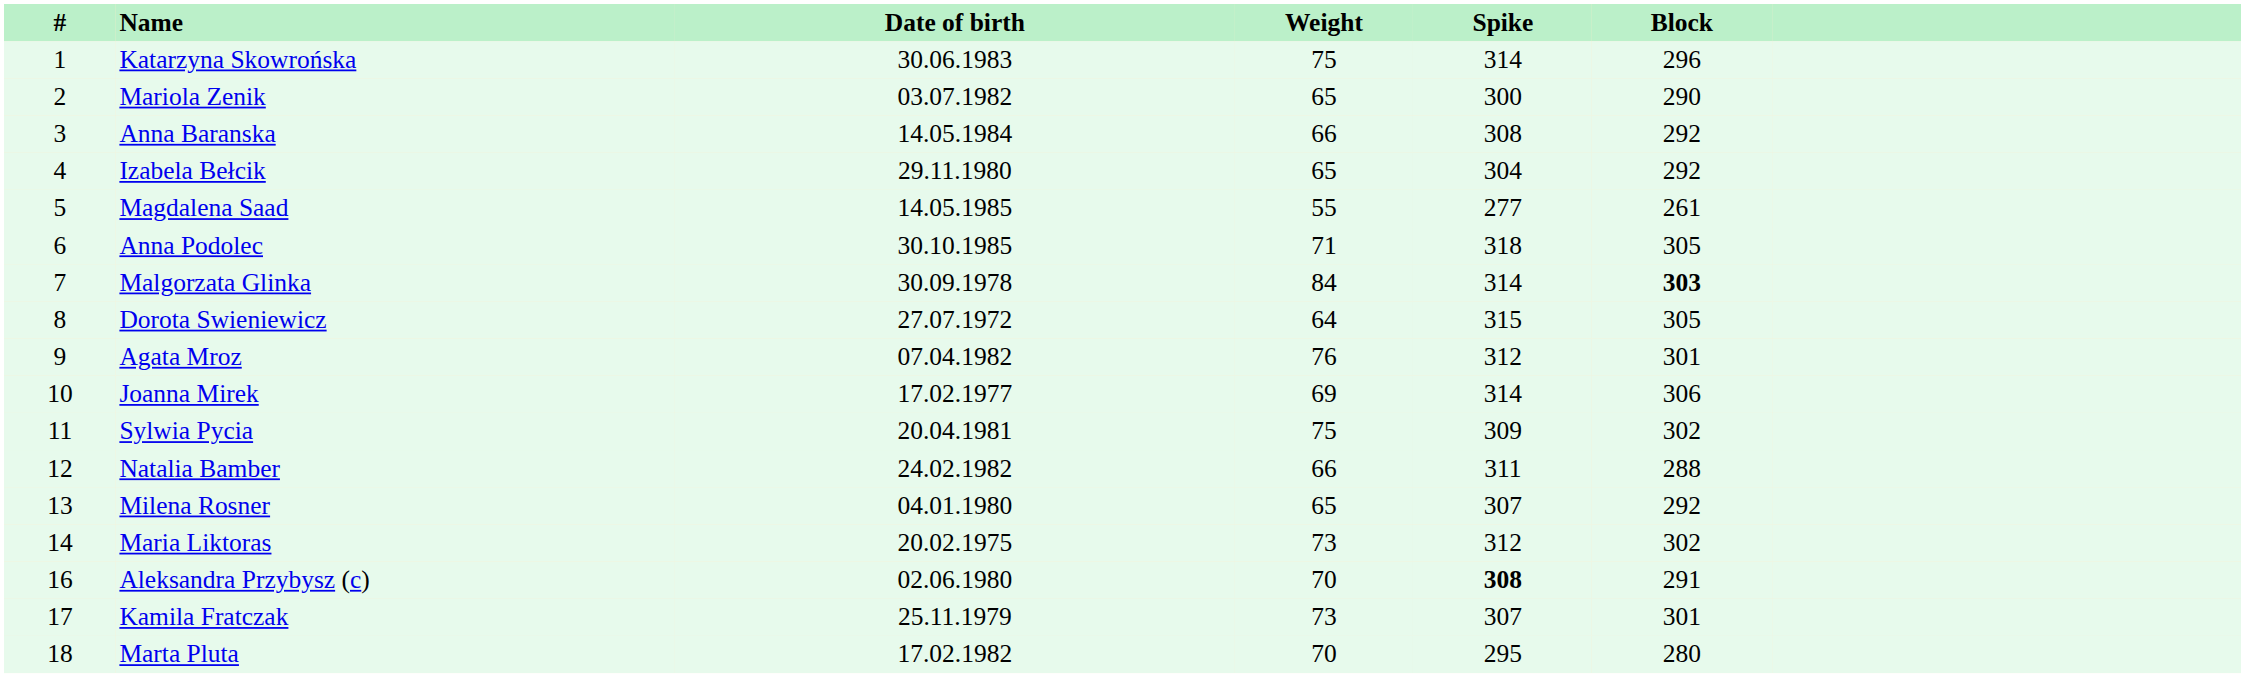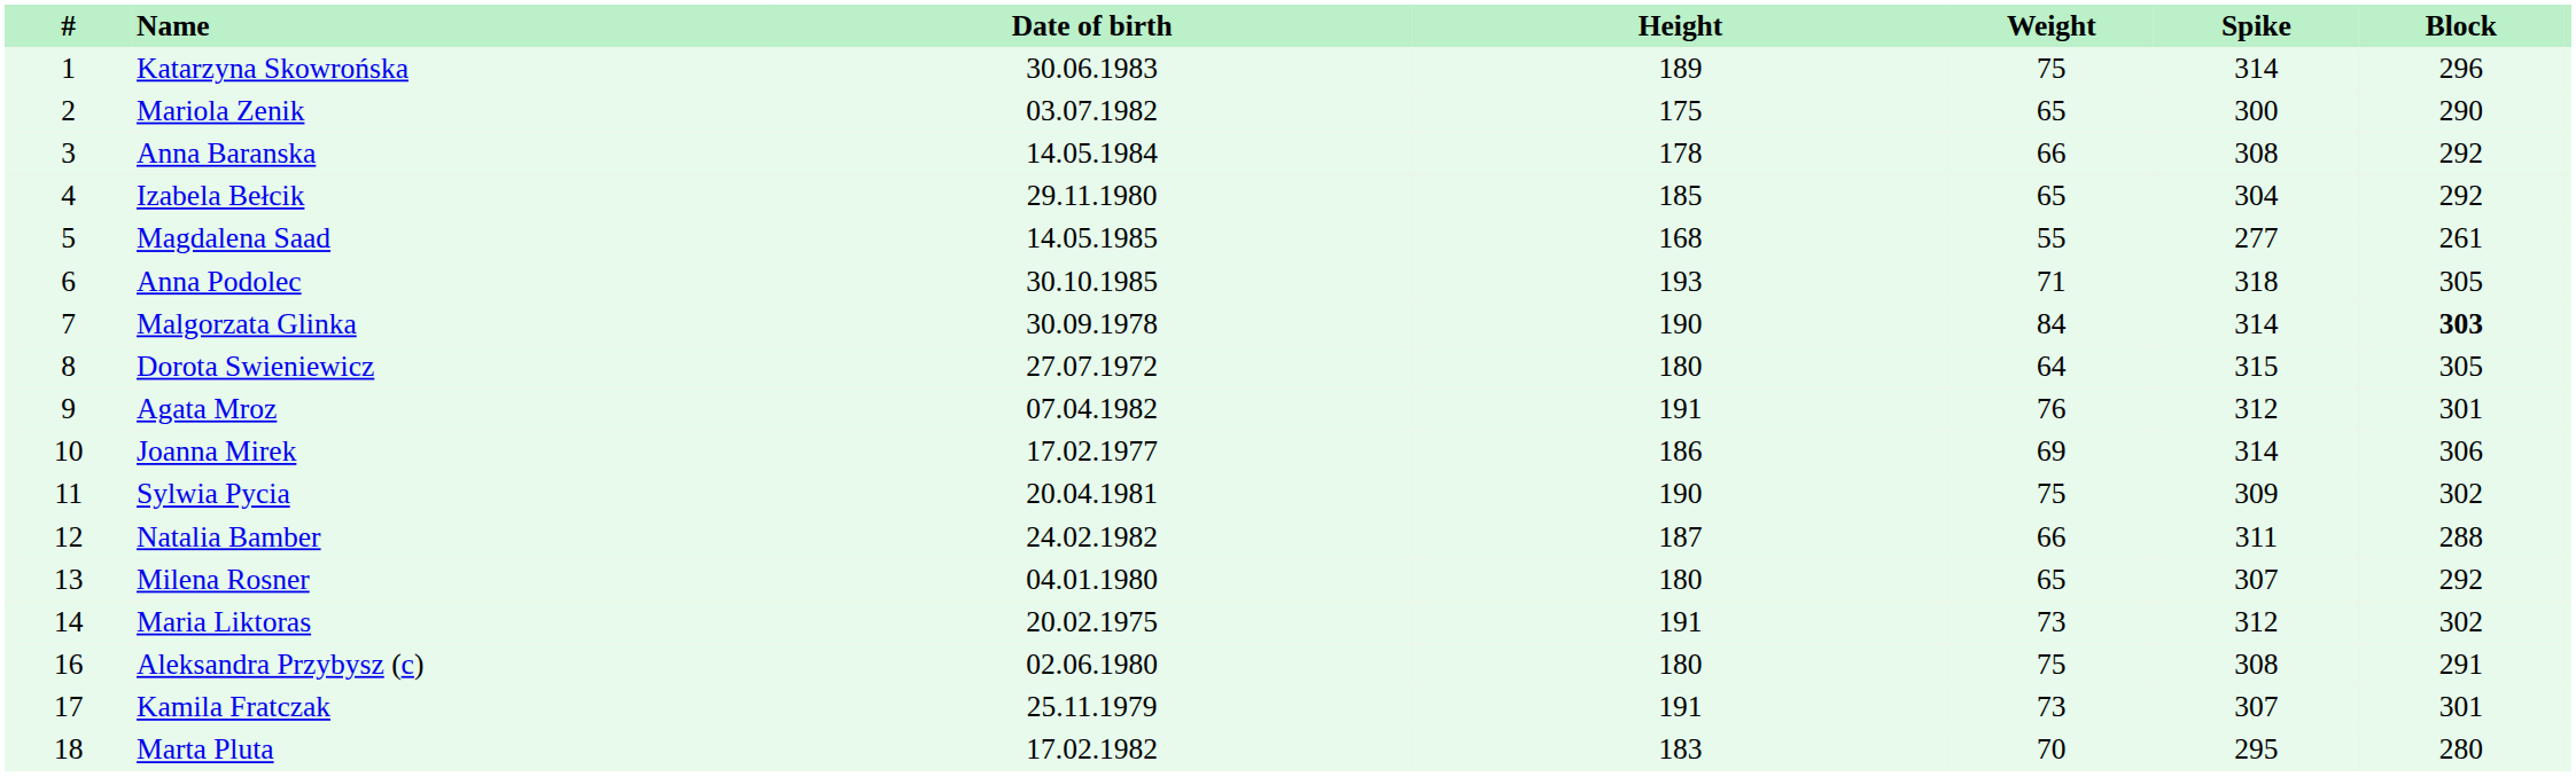+ column: Height | 189 | 175 | 178 | 185 | 168 | 193 | 190 | 180 | 191 | 186 | 190 | 187 | 180 | 191 | 180 | 191 | 183
Aleksandra Przybysz (c) | Weight: 70 -> 75
Aleksandra Przybysz (c) | Spike: bold -> normal
